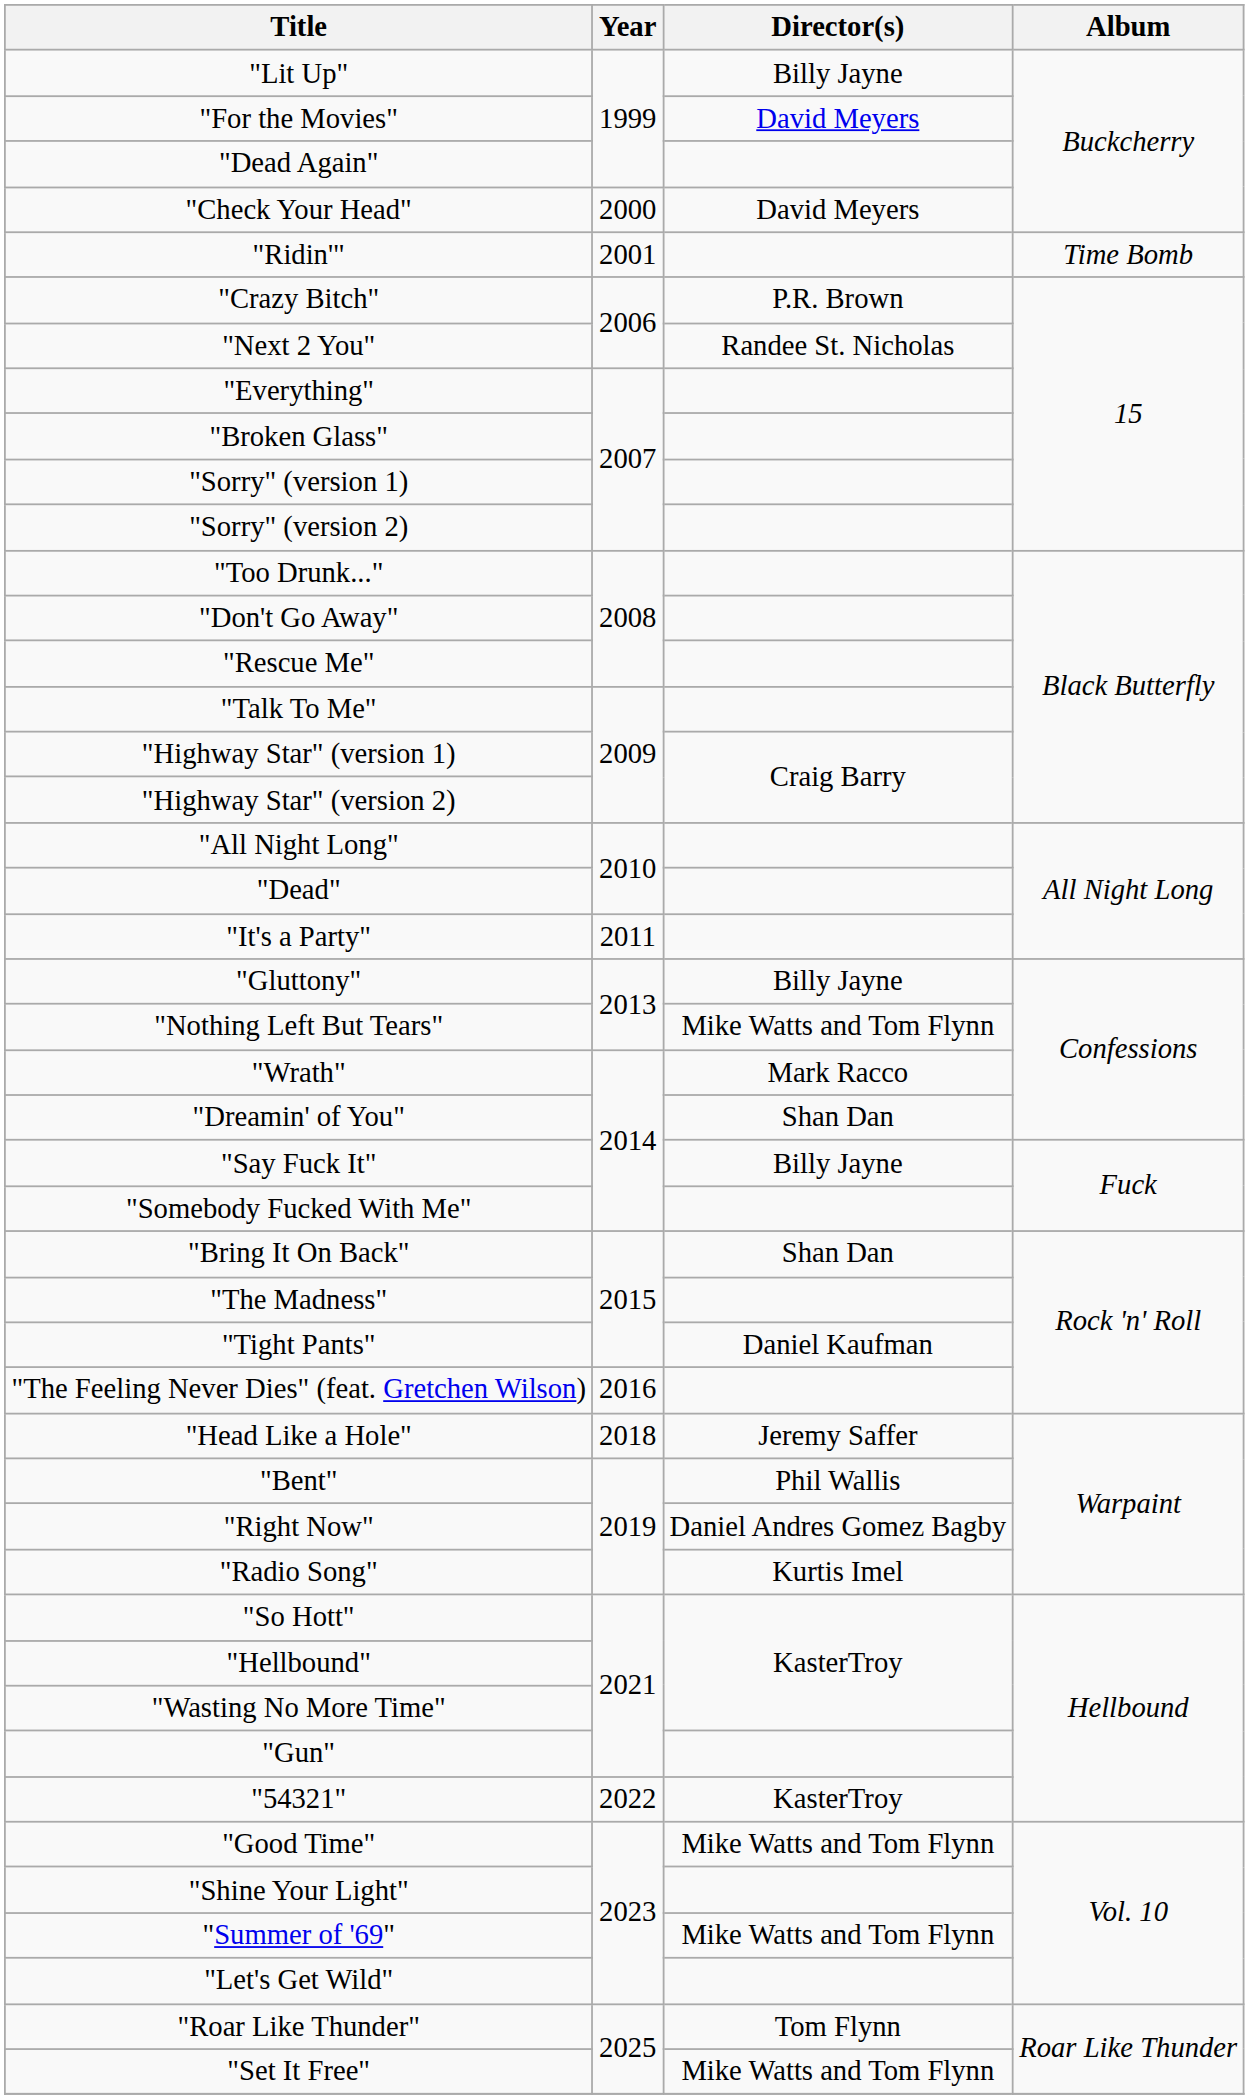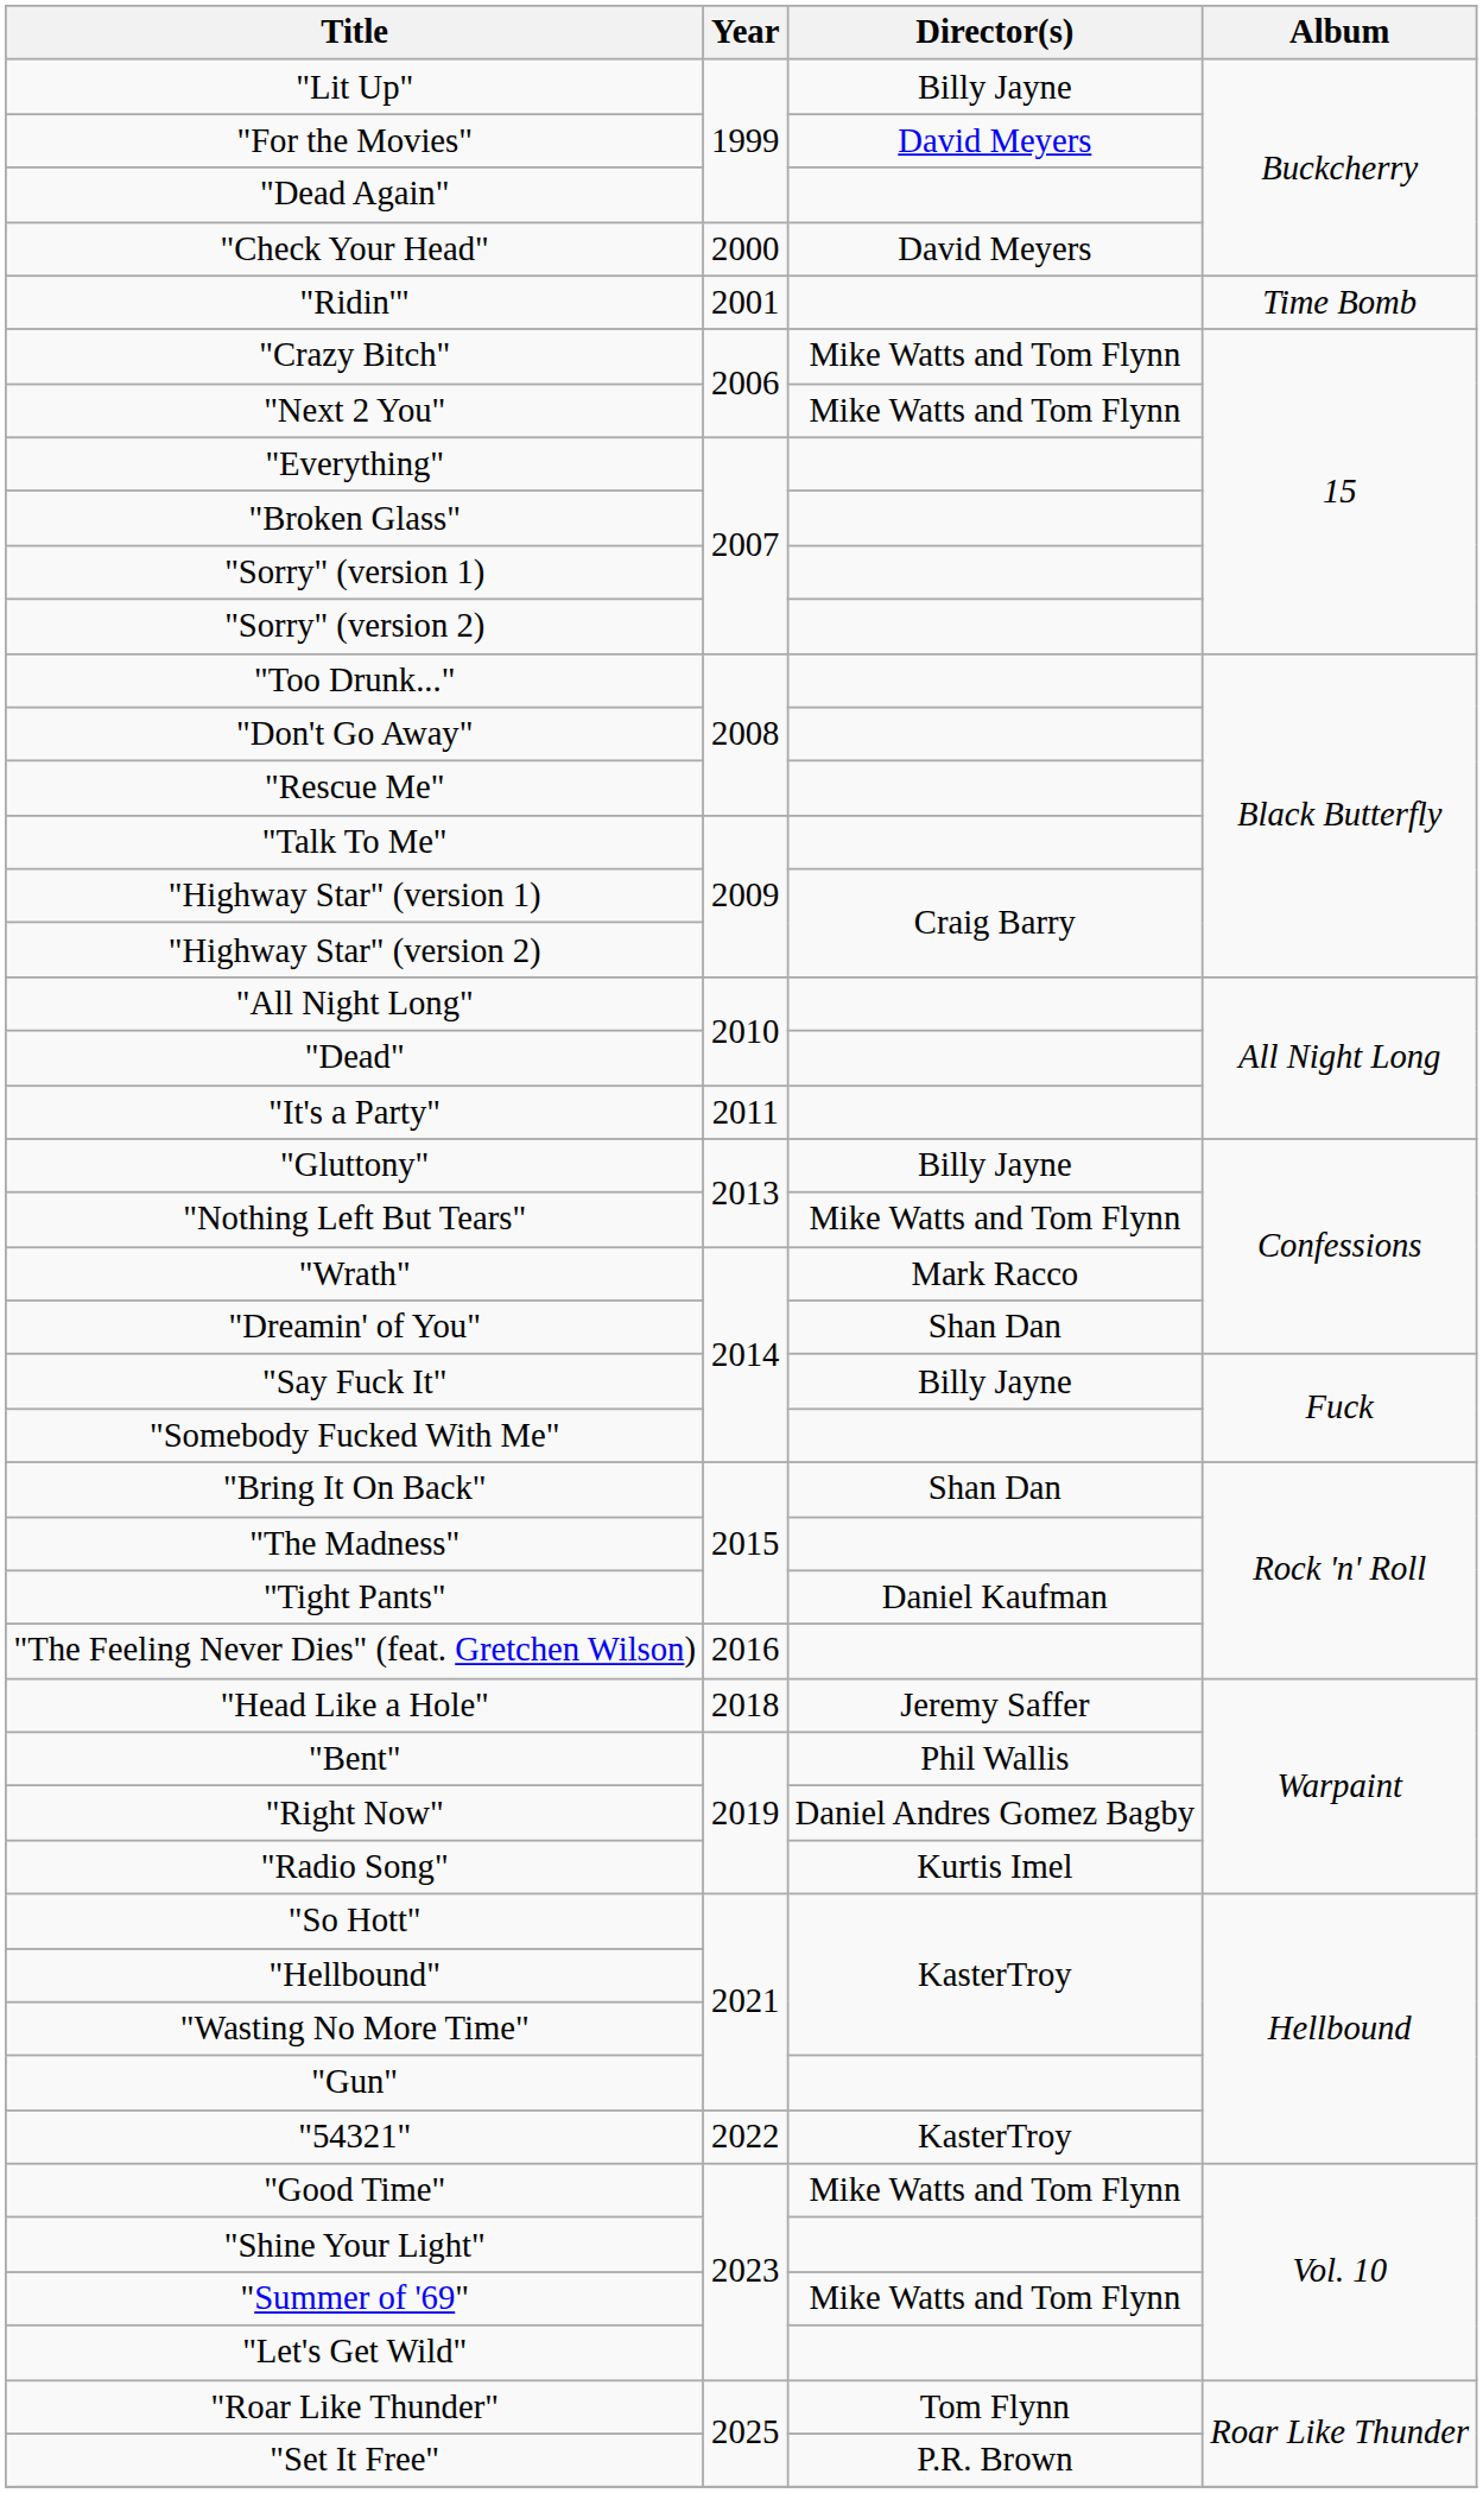"Crazy Bitch" | Director(s): P.R. Brown -> Mike Watts and Tom Flynn
"Next 2 You" | Director(s): Randee St. Nicholas -> Mike Watts and Tom Flynn
"Set It Free" | Director(s): Mike Watts and Tom Flynn -> P.R. Brown
